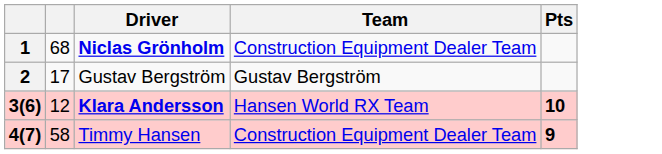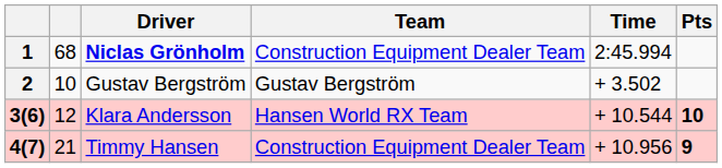+ column: Time | 2:45.994 | + 3.502 | + 10.544 | + 10.956
2 | column 2: 17 -> 10
3(6) | Driver: bold -> normal
4(7) | column 2: 58 -> 21
